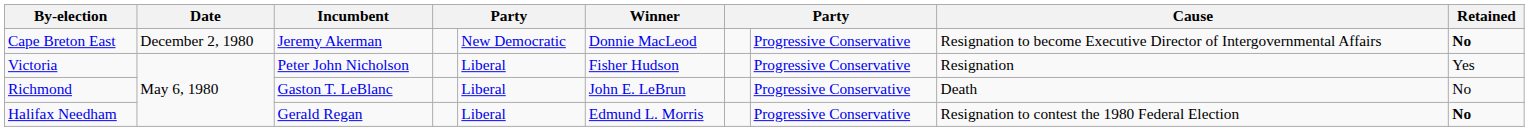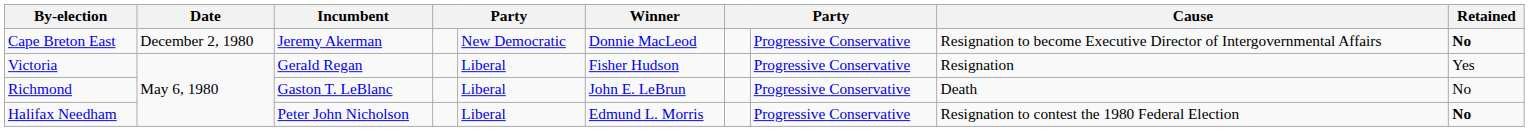Victoria | Incumbent: Peter John Nicholson -> Gerald Regan
Halifax Needham | Incumbent: Gerald Regan -> Peter John Nicholson
